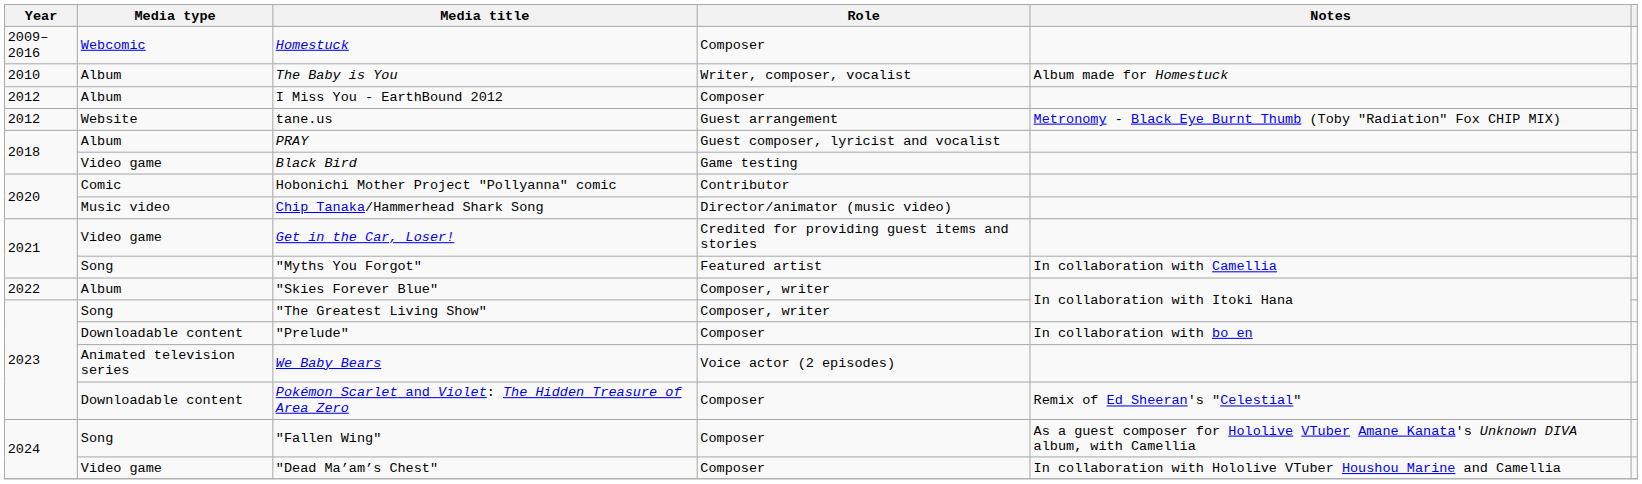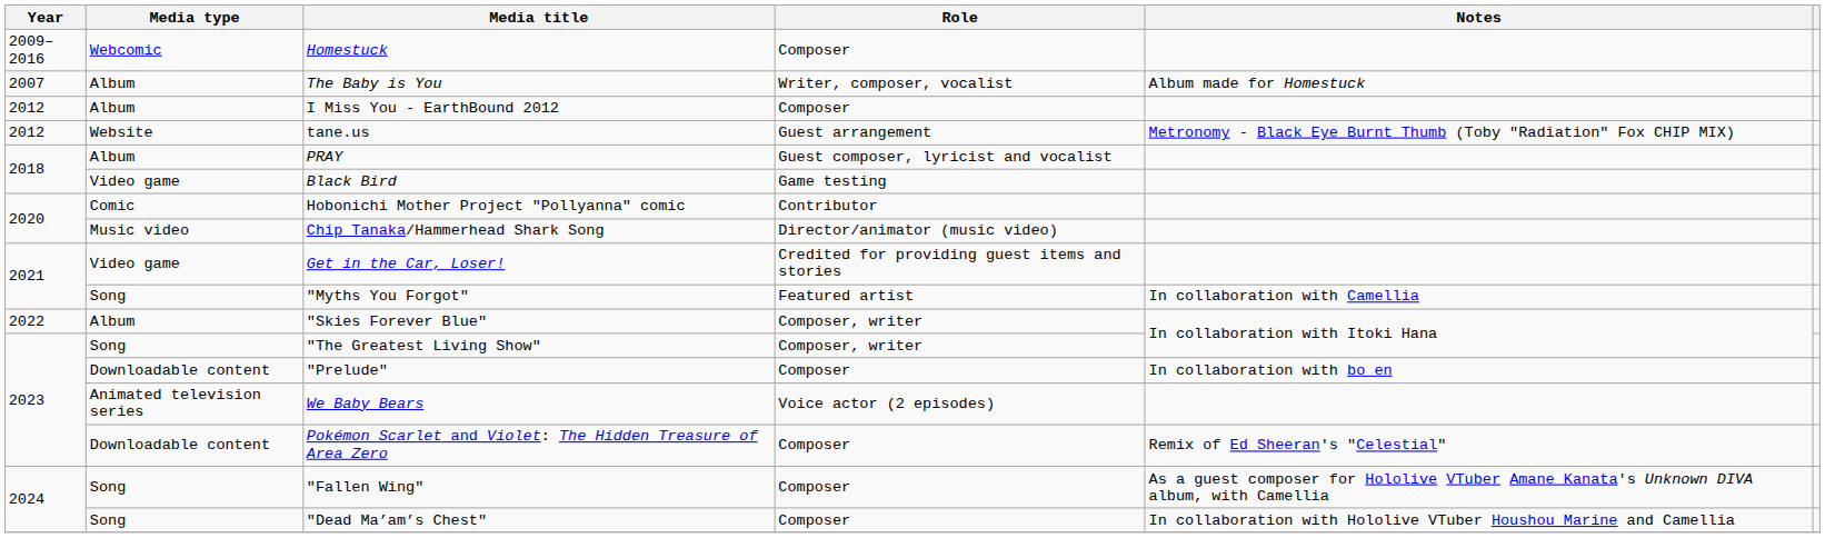The Baby is You | Year: 2010 -> 2007
"Dead Ma’am’s Chest" | Media type: Video game -> Song
